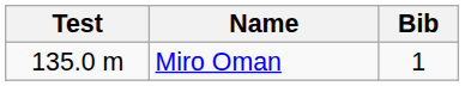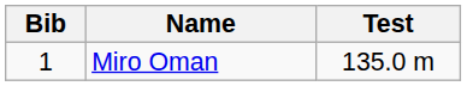columns swapped: Bib <-> Test
